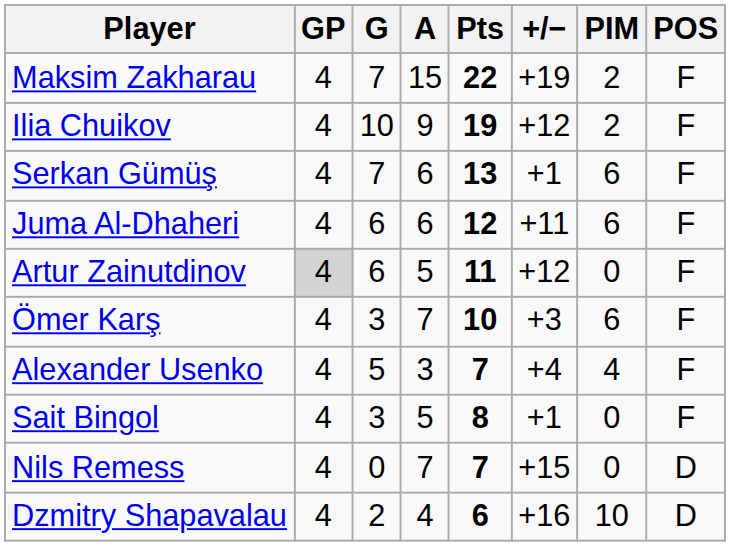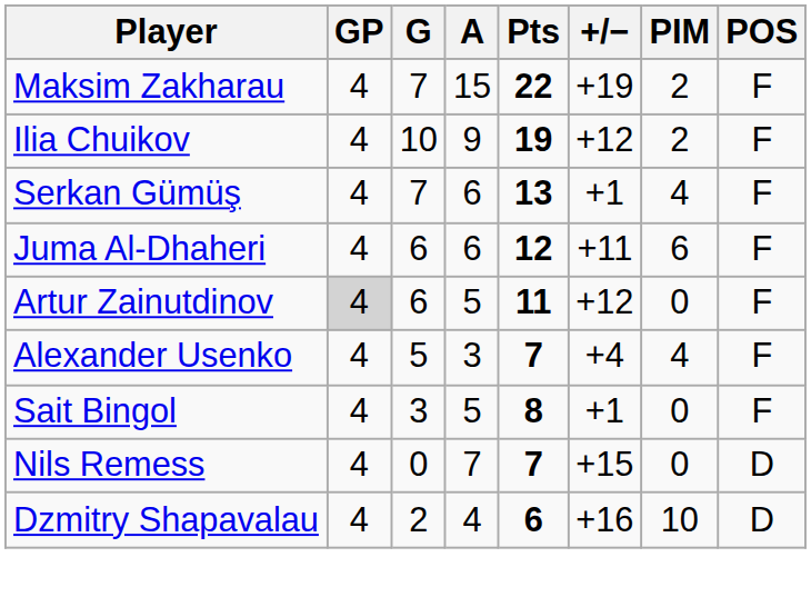Serkan Gümüş | PIM: 6 -> 4
- row: Ömer Karş | 4 | 3 | 7 | 10 | +3 | 6 | F
